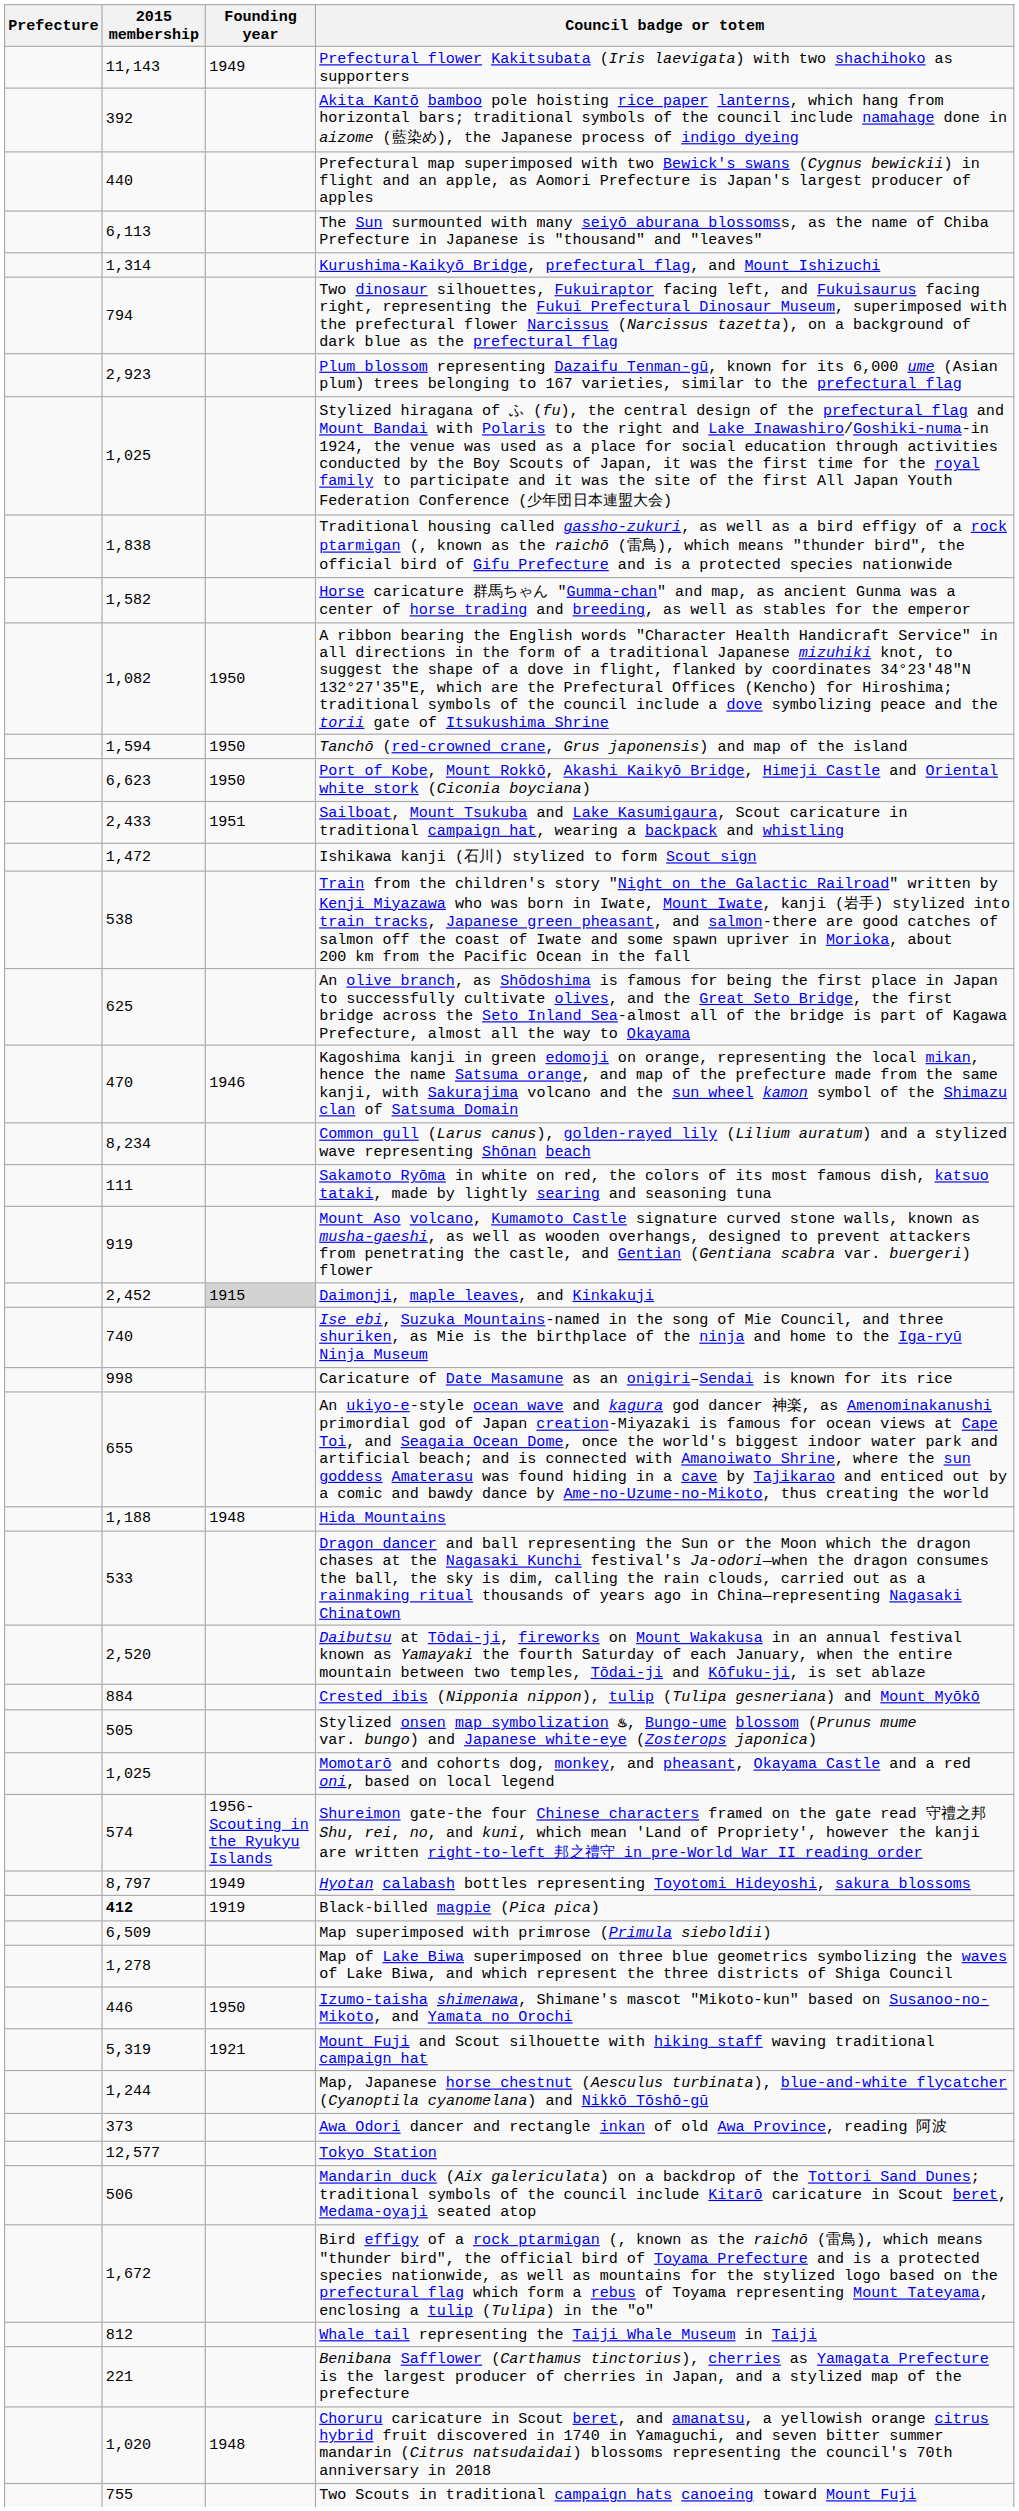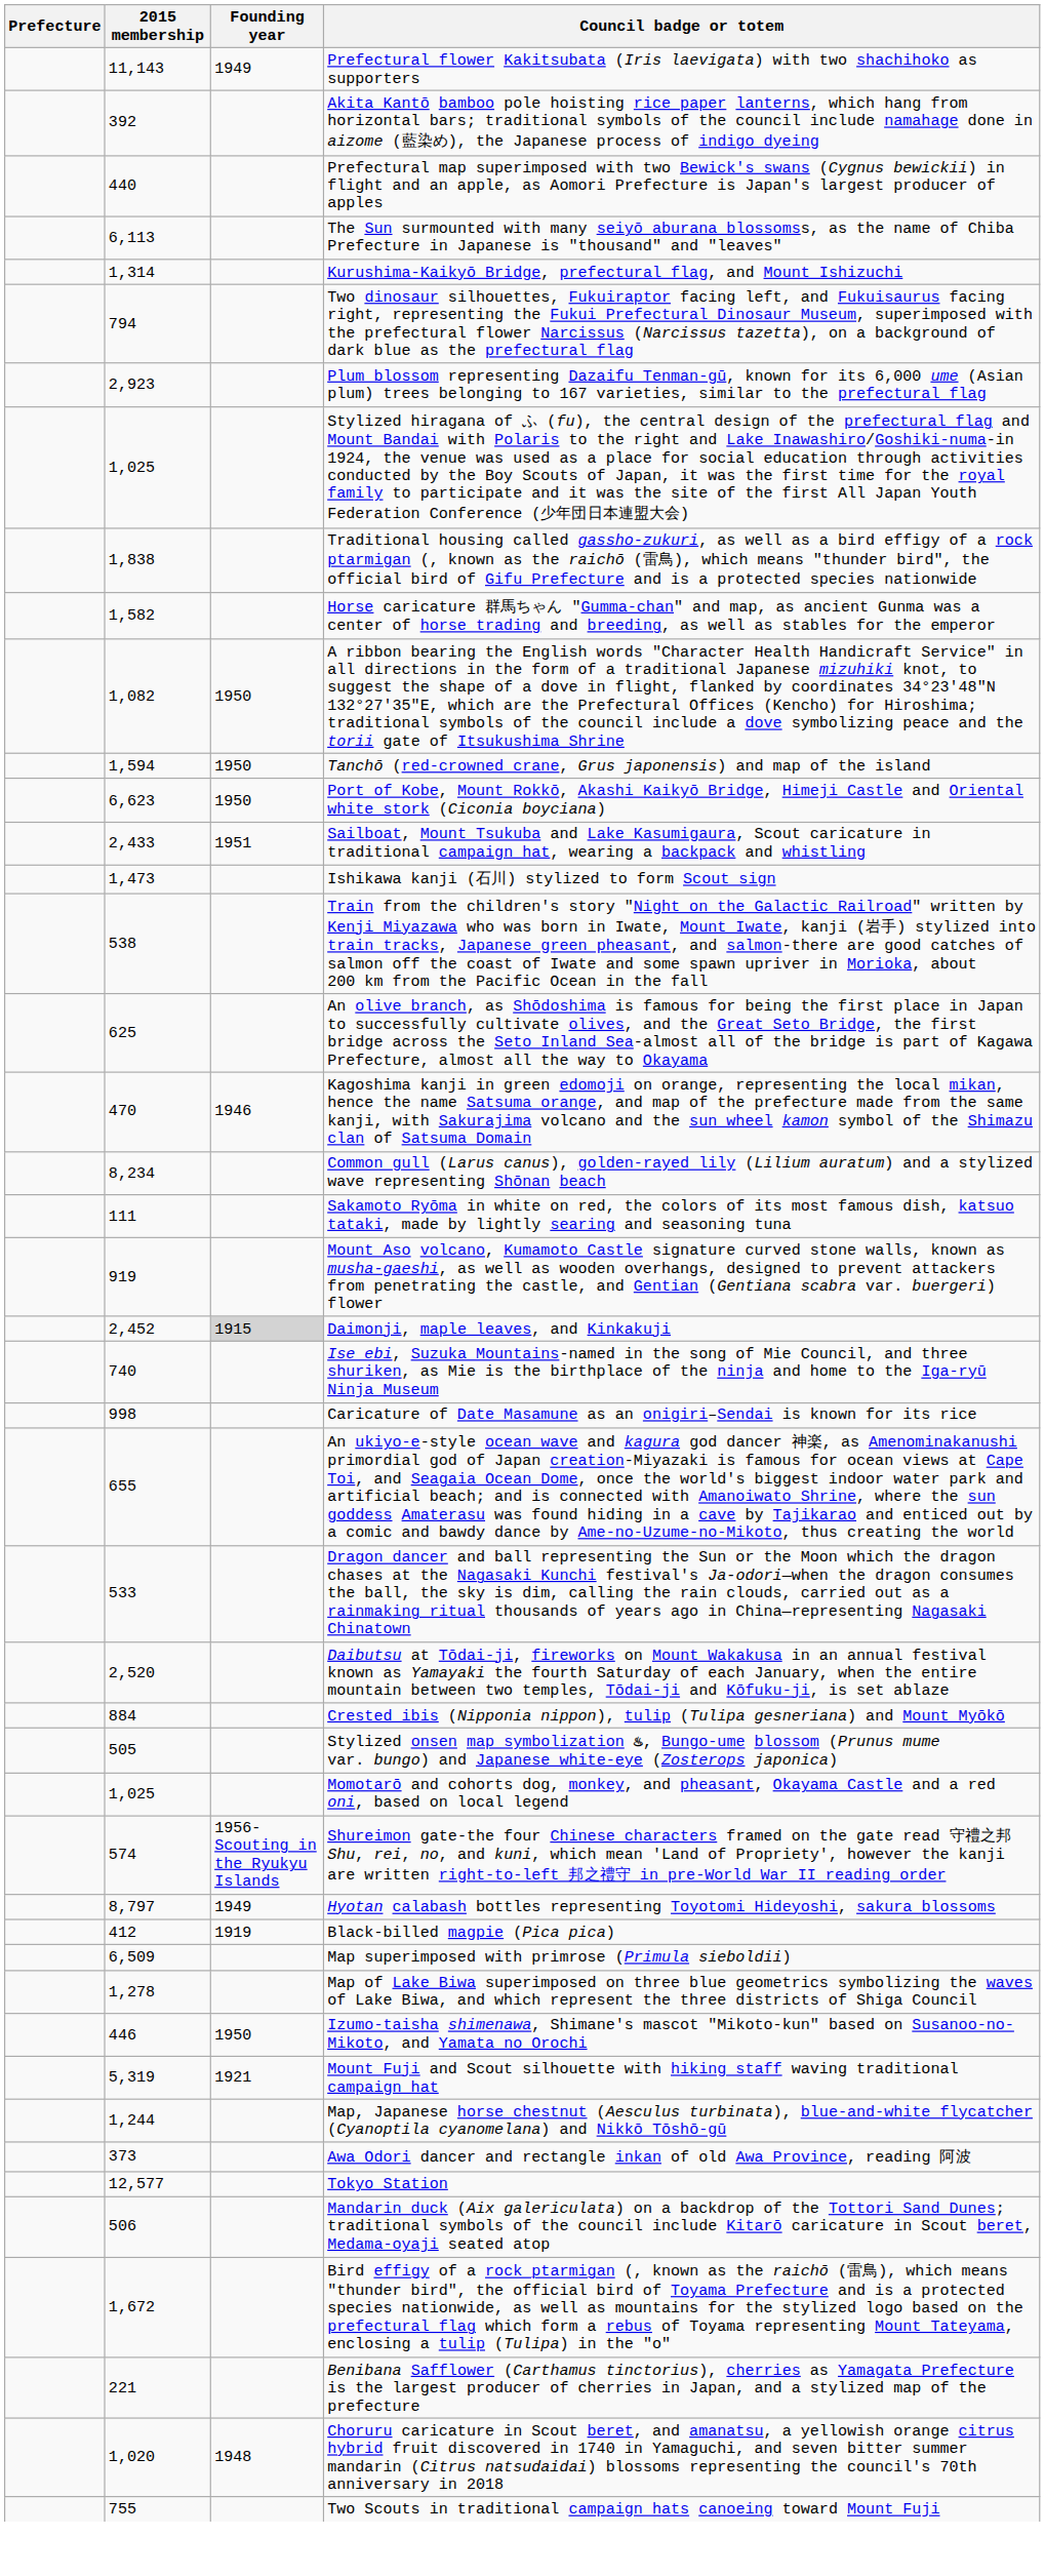Ishikawa kanji (石川) stylized to form Scout sign | 2015 membership: 1,472 -> 1,473
- row: 1,188 | 1948 | Hida Mountains
Black-billed magpie (Pica pica) | 2015 membership: bold -> normal
- row: 812 | Whale tail representing the Taiji Whale Museum in Taiji
